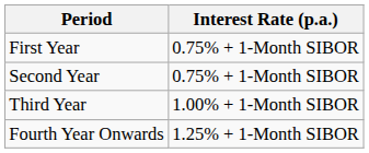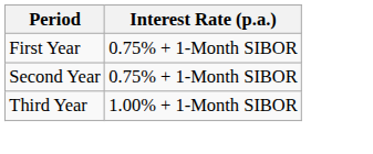- row: Fourth Year Onwards | 1.25% + 1-Month SIBOR
